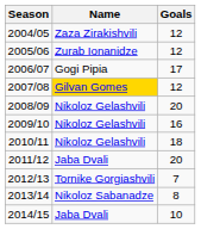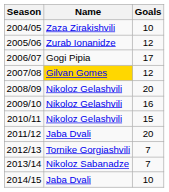2004/05 | Goals: 12 -> 10
2010/11 | Goals: 18 -> 15
2013/14 | Goals: 8 -> 7
